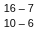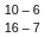rows swapped: 16 – 7 <-> 10 – 6
